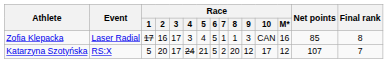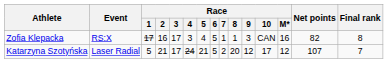Zofia Klepacka | Event: Laser Radial -> RS:X
Zofia Klepacka | Net points: 85 -> 82
Katarzyna Szotyńska | Event: RS:X -> Laser Radial
Katarzyna Szotyńska | Race / 2: 20 -> 21
